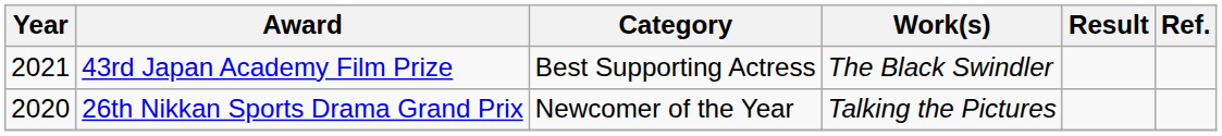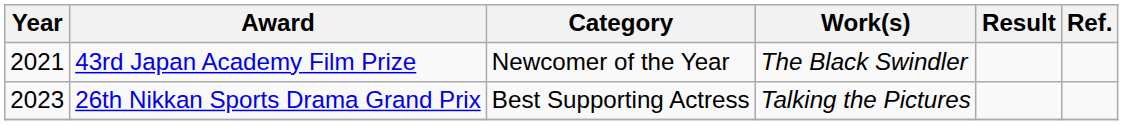43rd Japan Academy Film Prize | Category: Best Supporting Actress -> Newcomer of the Year
26th Nikkan Sports Drama Grand Prix | Year: 2020 -> 2023
26th Nikkan Sports Drama Grand Prix | Category: Newcomer of the Year -> Best Supporting Actress
